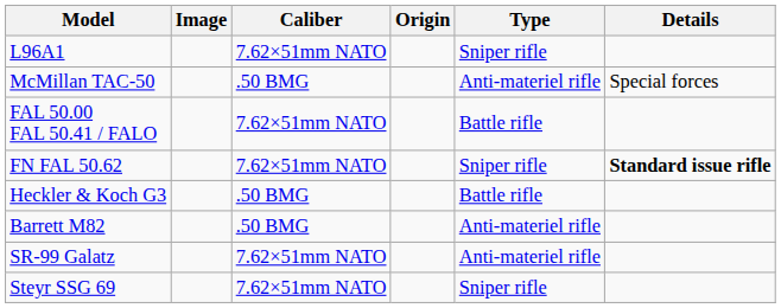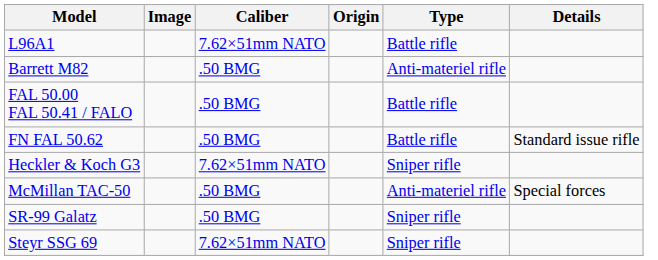L96A1 | Type: Sniper rifle -> Battle rifle
rows swapped: Barrett M82 <-> McMillan TAC-50
FAL 50.00 FAL 50.41 / FALO | Caliber: 7.62×51mm NATO -> .50 BMG
FN FAL 50.62 | Caliber: 7.62×51mm NATO -> .50 BMG
FN FAL 50.62 | Type: Sniper rifle -> Battle rifle
FN FAL 50.62 | Details: bold -> normal
Heckler & Koch G3 | Caliber: .50 BMG -> 7.62×51mm NATO
Heckler & Koch G3 | Type: Battle rifle -> Sniper rifle
SR-99 Galatz | Caliber: 7.62×51mm NATO -> .50 BMG
SR-99 Galatz | Type: Anti-materiel rifle -> Sniper rifle
